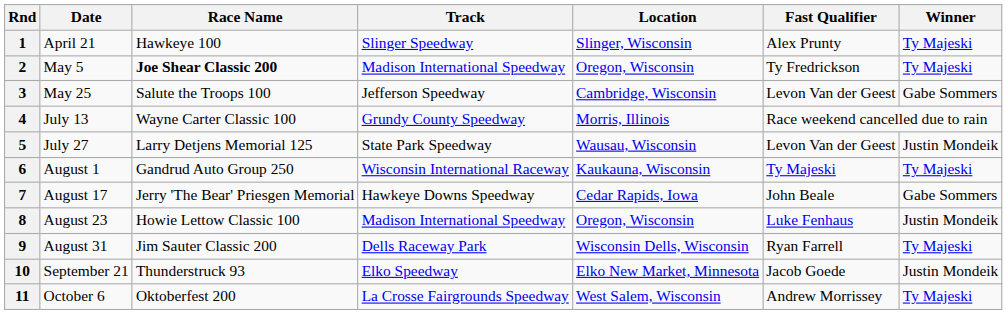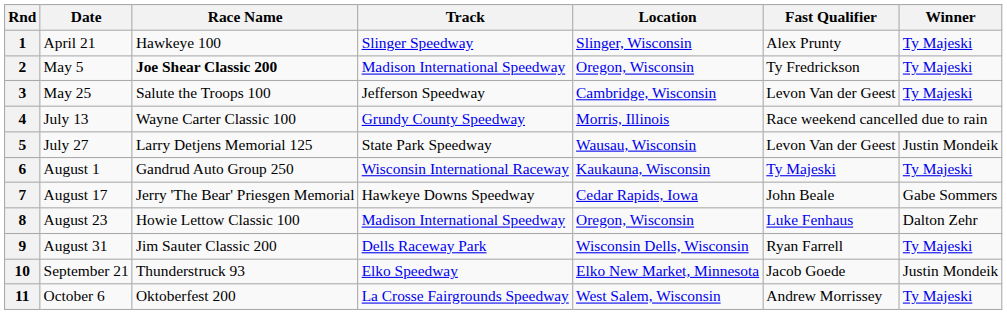3 | Winner: Gabe Sommers -> Ty Majeski
8 | Winner: Justin Mondeik -> Dalton Zehr
